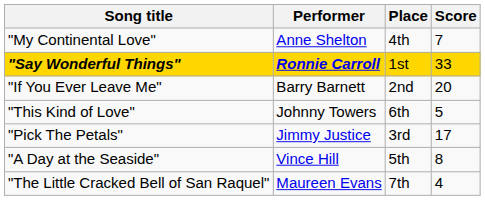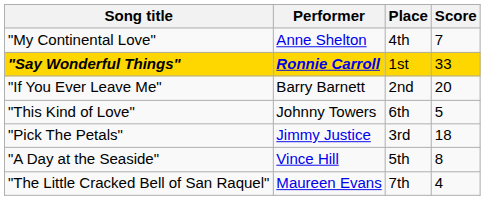"Pick The Petals" | Score: 17 -> 18
